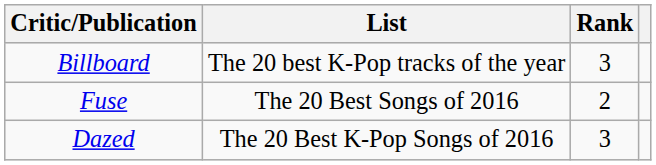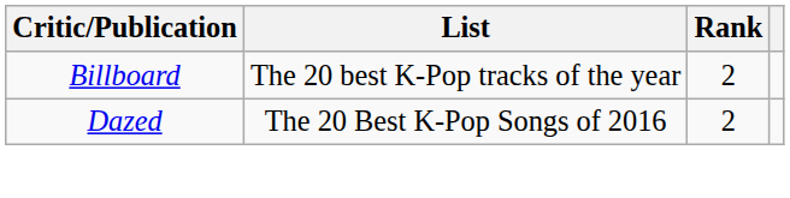Billboard | Rank: 3 -> 2
- row: Fuse | The 20 Best Songs of 2016 | 2
Dazed | Rank: 3 -> 2
